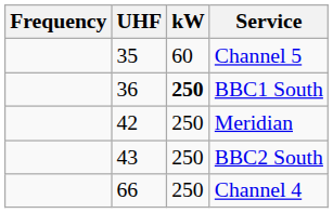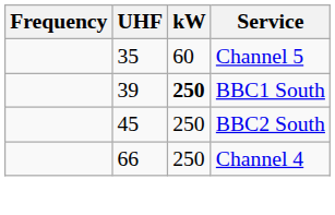BBC1 South | UHF: 36 -> 39
- row: 42 | 250 | Meridian
BBC2 South | UHF: 43 -> 45
